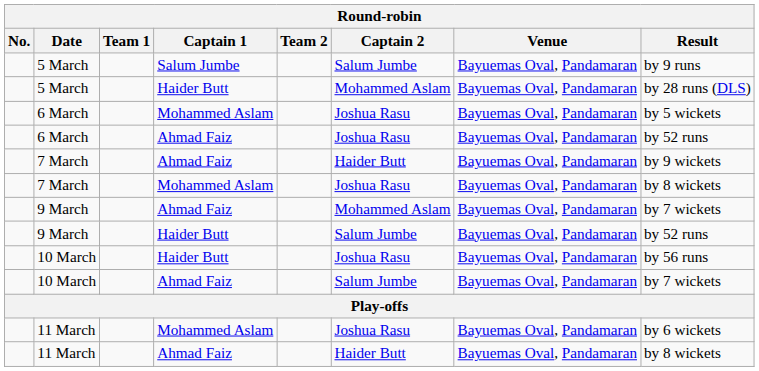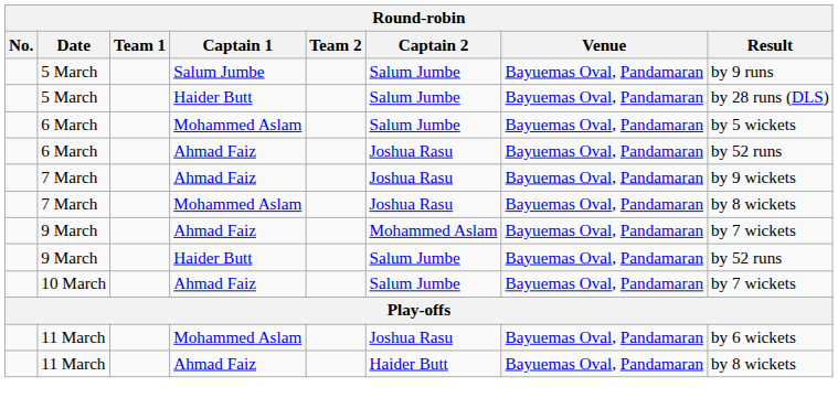5 March / Haider Butt | Captain 2: Mohammed Aslam -> Salum Jumbe
6 March / Mohammed Aslam | Captain 2: Joshua Rasu -> Salum Jumbe
7 March / Ahmad Faiz | Captain 2: Haider Butt -> Joshua Rasu
- row: 10 March | Haider Butt | Joshua Rasu | Bayuemas Oval, Pandamaran | by 56 runs
